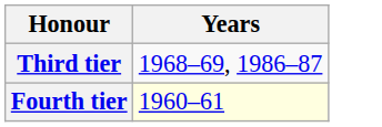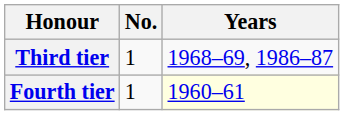+ column: No. | 1 | 1
